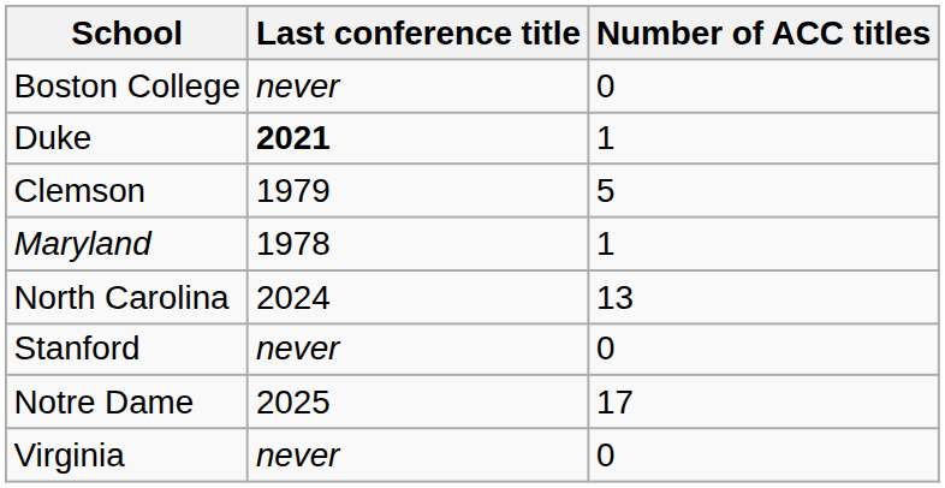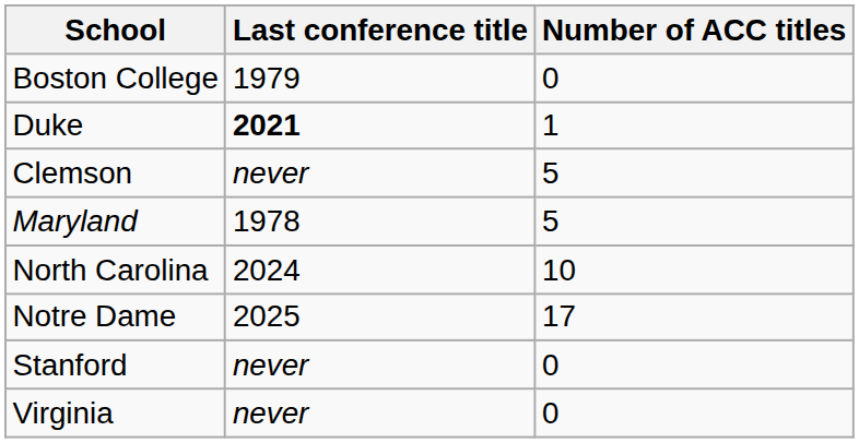Boston College | Last conference title: never -> 1979
Clemson | Last conference title: 1979 -> never
Maryland | Number of ACC titles: 1 -> 5
North Carolina | Number of ACC titles: 13 -> 10
rows swapped: Notre Dame <-> Stanford
